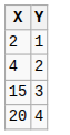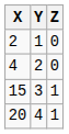+ column: Z | 0 | 0 | 1 | 1
